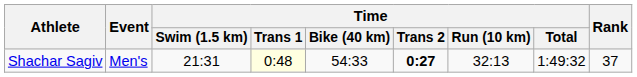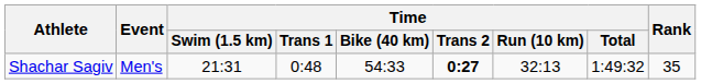Shachar Sagiv | Time / Trans 1: lightyellow background -> no background
Shachar Sagiv | Rank: 37 -> 35
